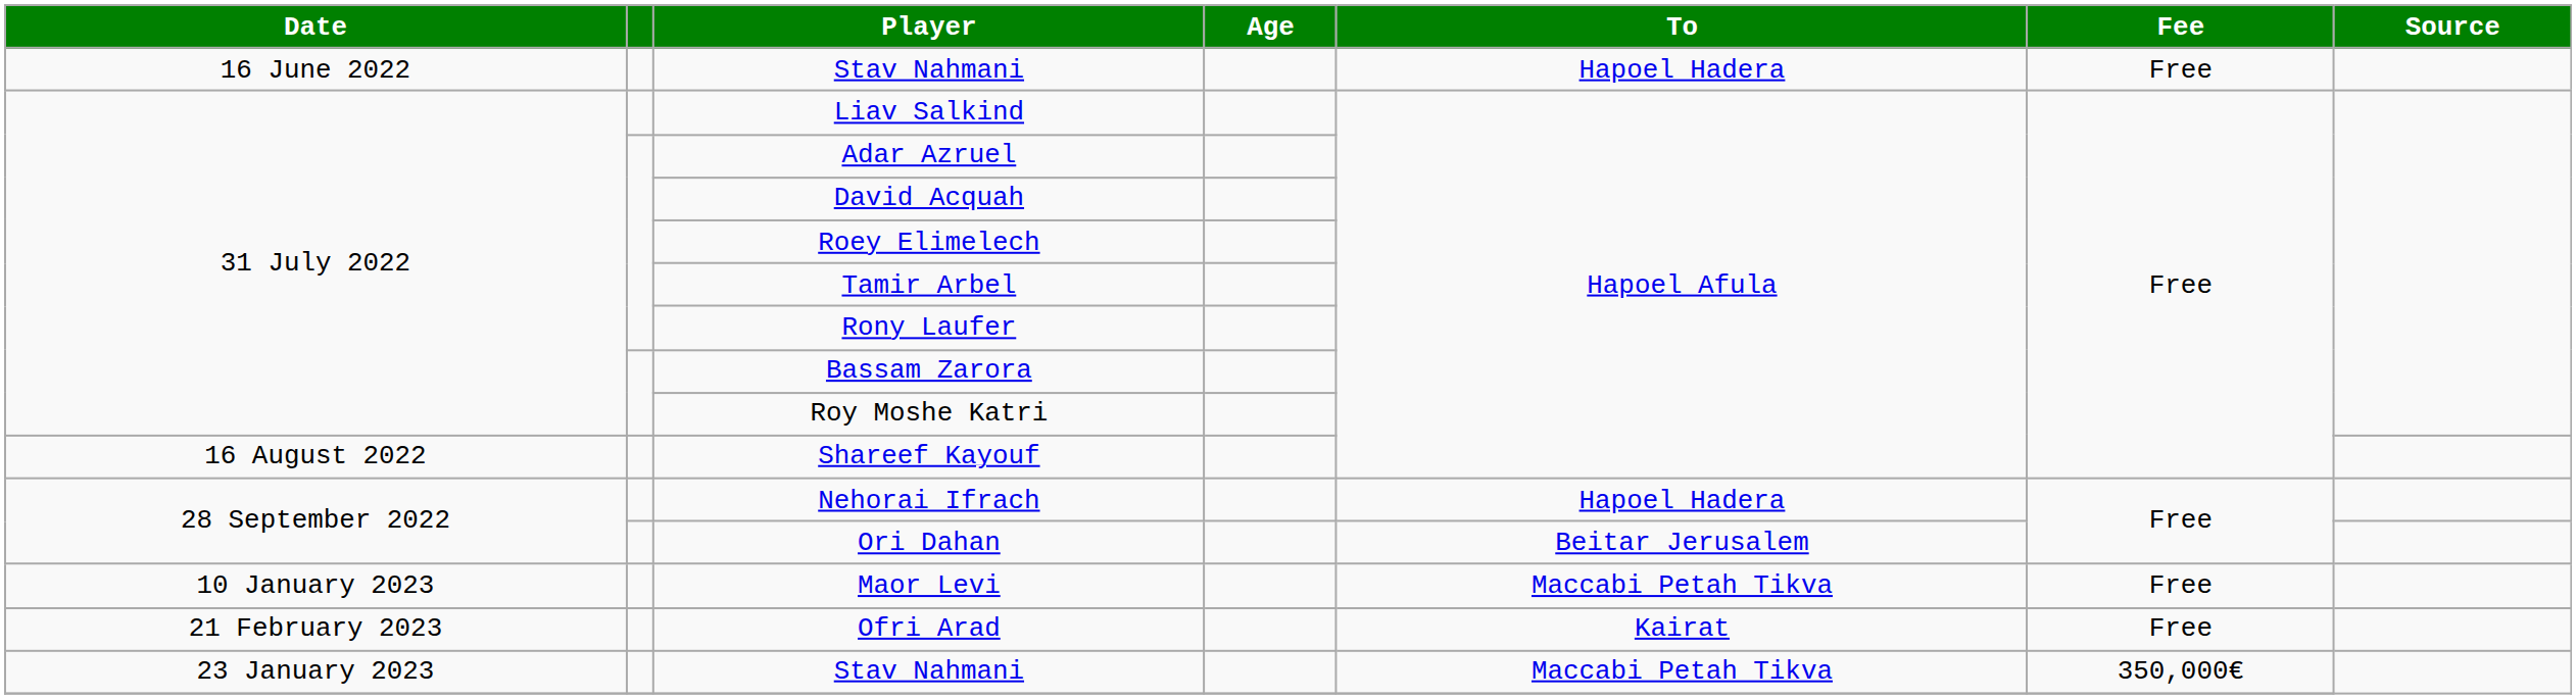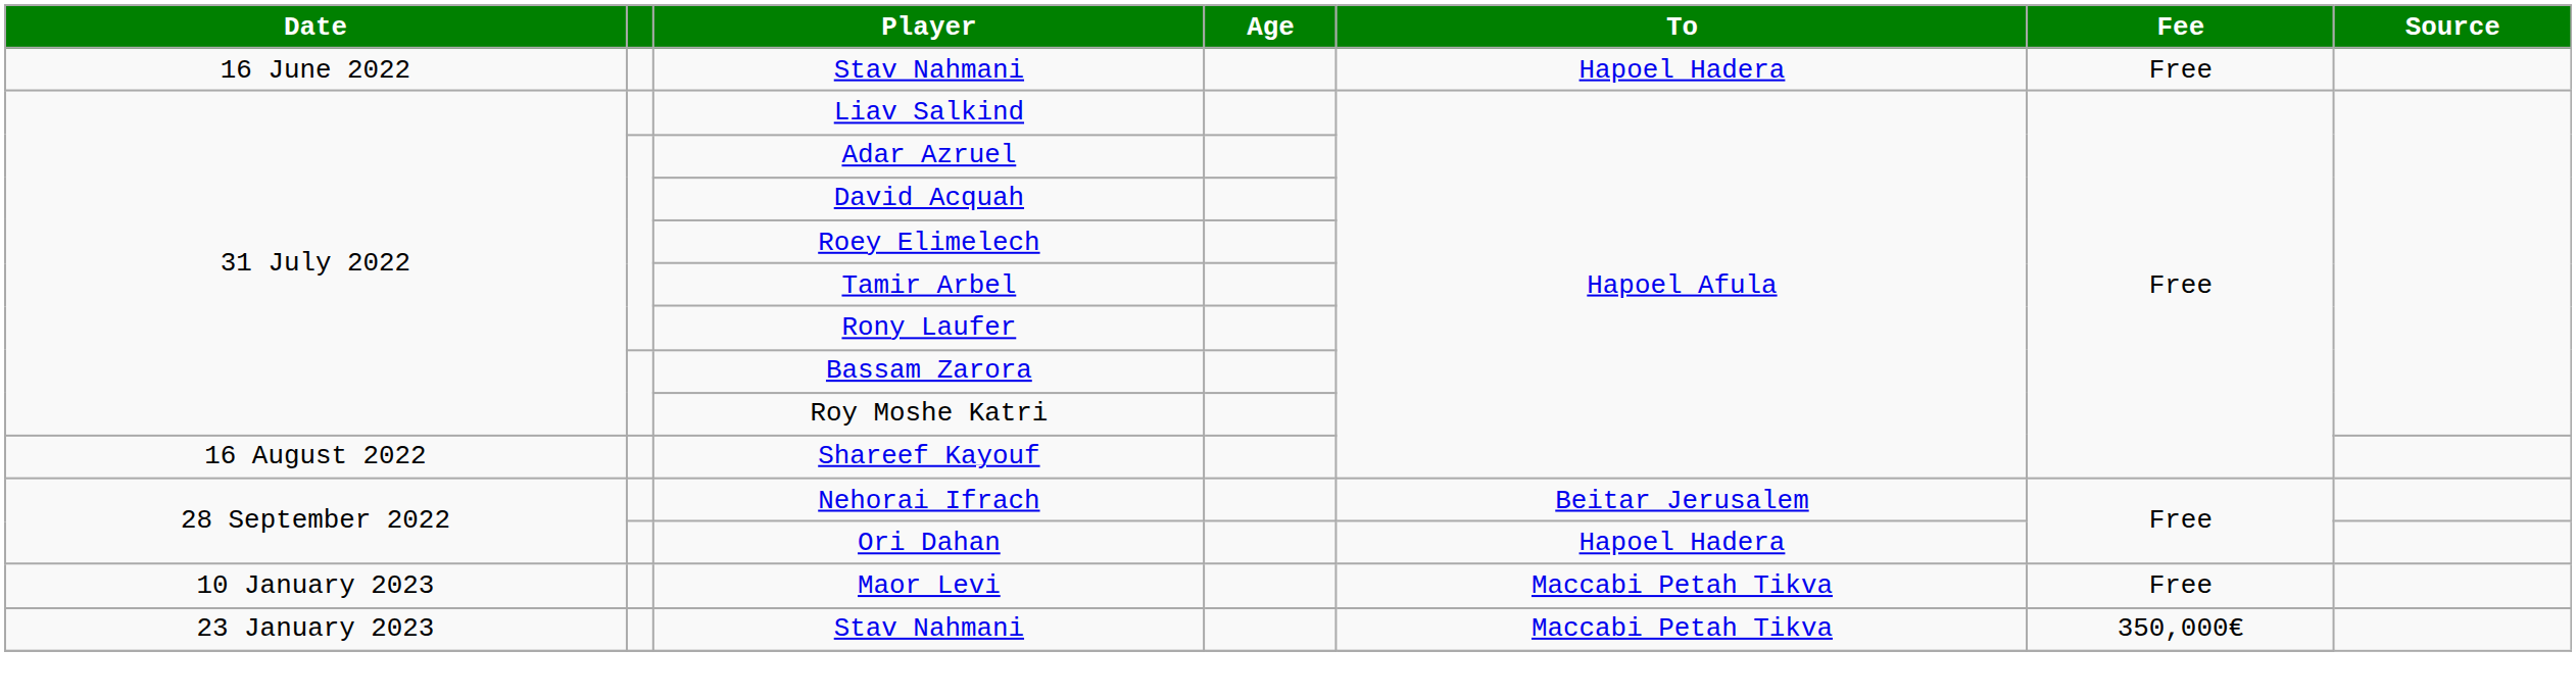Nehorai Ifrach | To: Hapoel Hadera -> Beitar Jerusalem
Ori Dahan | To: Beitar Jerusalem -> Hapoel Hadera
- row: 21 February 2023 | Ofri Arad | Kairat | Free
